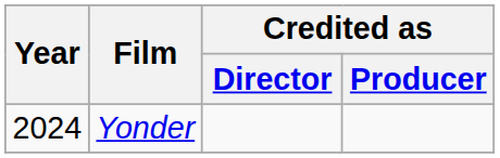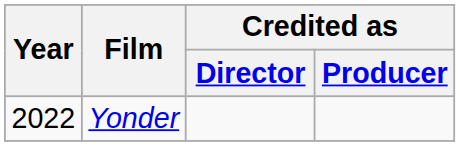Yonder | Year: 2024 -> 2022
